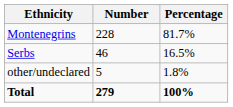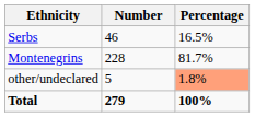rows swapped: Montenegrins <-> Serbs
other/undeclared | Percentage: no background -> lightsalmon background
